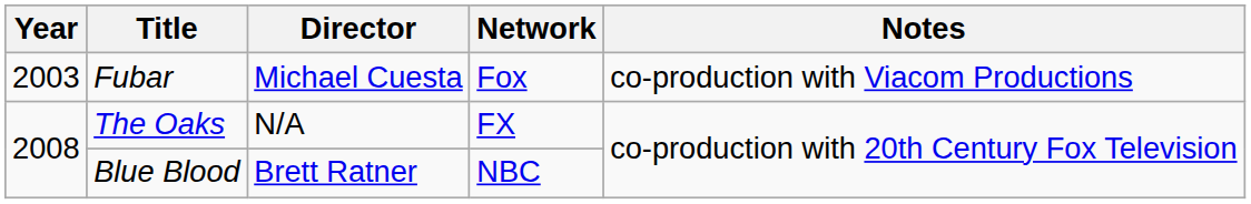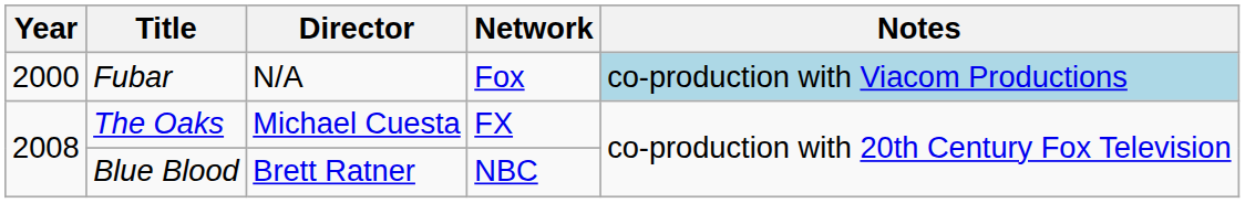Fubar | Year: 2003 -> 2000
Fubar | Director: Michael Cuesta -> N/A
Fubar | Notes: no background -> lightblue background
The Oaks | Director: N/A -> Michael Cuesta
